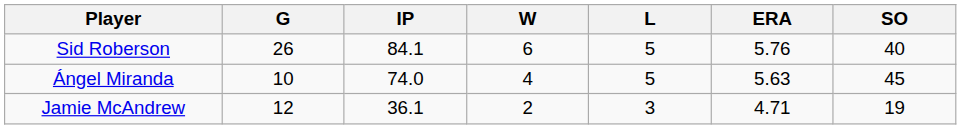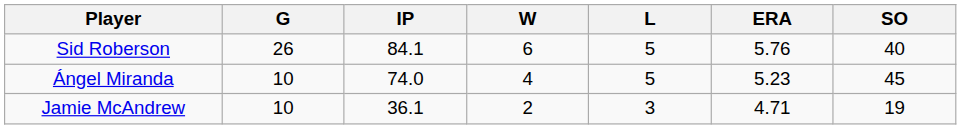Ángel Miranda | ERA: 5.63 -> 5.23
Jamie McAndrew | G: 12 -> 10
